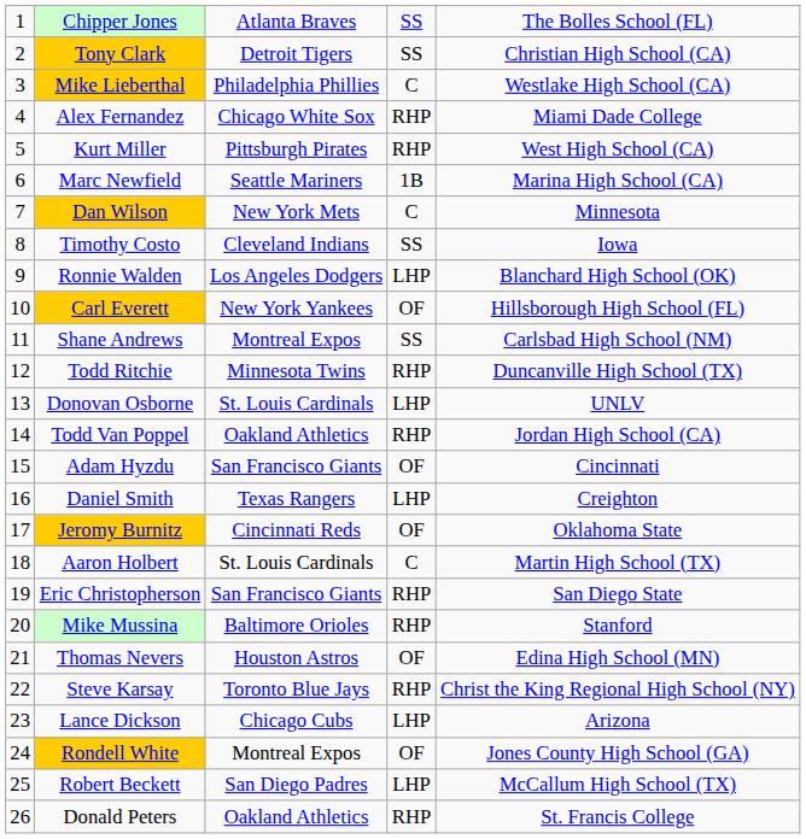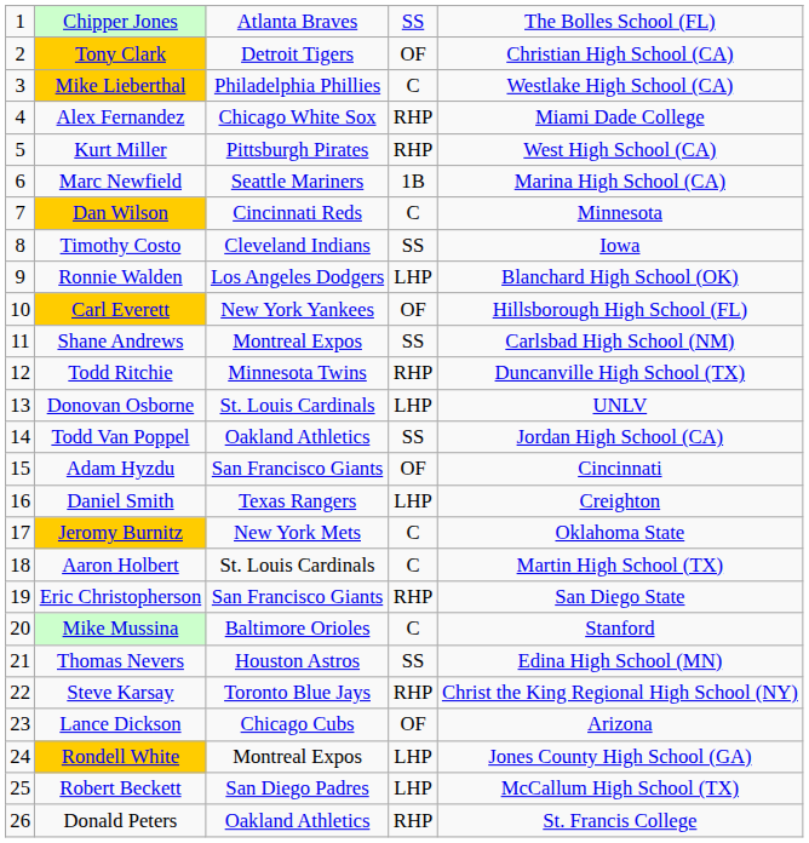Tony Clark | column 4: SS -> OF
Dan Wilson | column 3: New York Mets -> Cincinnati Reds
Todd Van Poppel | column 4: RHP -> SS
Jeromy Burnitz | column 3: Cincinnati Reds -> New York Mets
Jeromy Burnitz | column 4: OF -> C
Mike Mussina | column 4: RHP -> C
Thomas Nevers | column 4: OF -> SS
Lance Dickson | column 4: LHP -> OF
Rondell White | column 4: OF -> LHP
